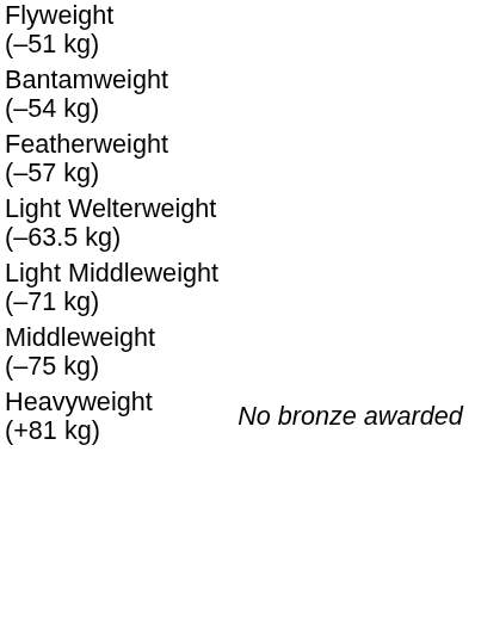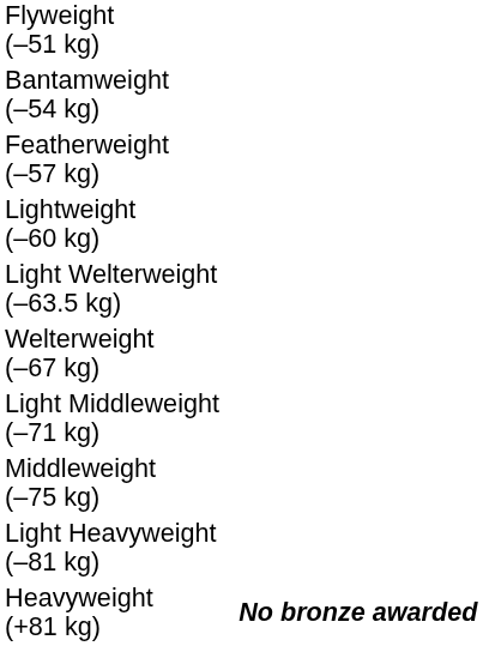+ row: Lightweight (–60 kg)
+ row: Welterweight (–67 kg)
+ row: Light Heavyweight (–81 kg)
Heavyweight (+81 kg) | column 4: normal -> bold
